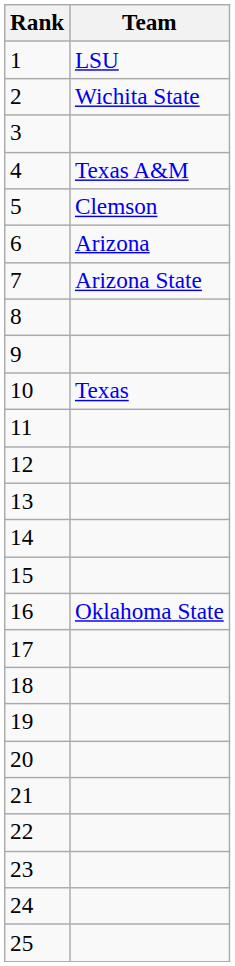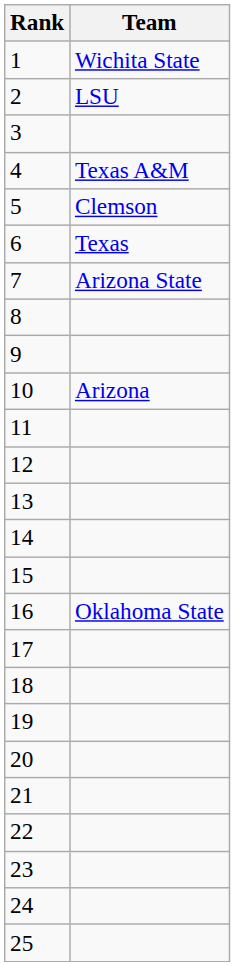1 | Team: LSU -> Wichita State
2 | Team: Wichita State -> LSU
6 | Team: Arizona -> Texas
10 | Team: Texas -> Arizona
